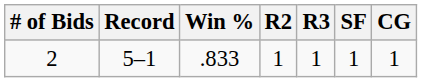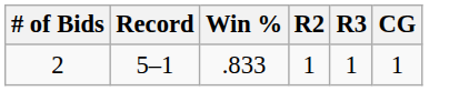- column: SF | 1
